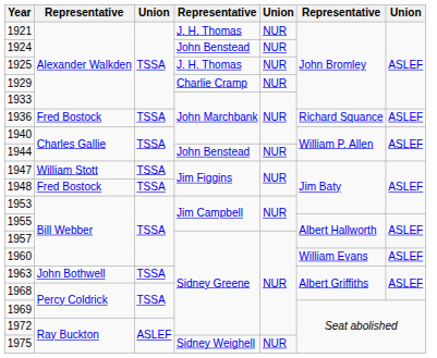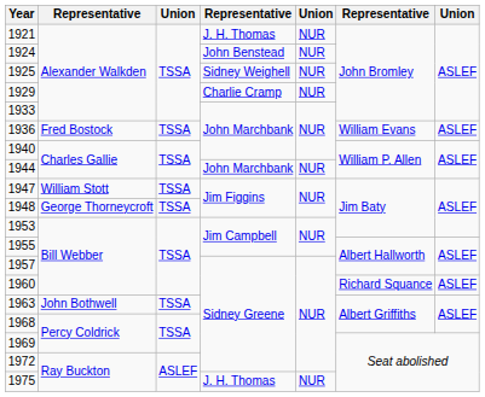1925 | column 4: J. H. Thomas -> Sidney Weighell
1936 | column 6: Richard Squance -> William Evans
1944 | column 4: John Benstead -> John Marchbank
1948 | column 2: Fred Bostock -> George Thorneycroft
1960 | column 6: William Evans -> Richard Squance
1975 | column 4: Sidney Weighell -> J. H. Thomas
